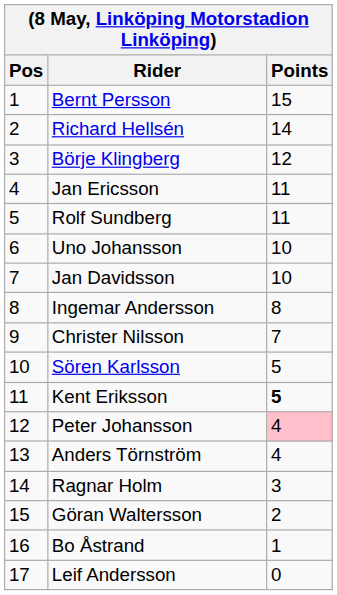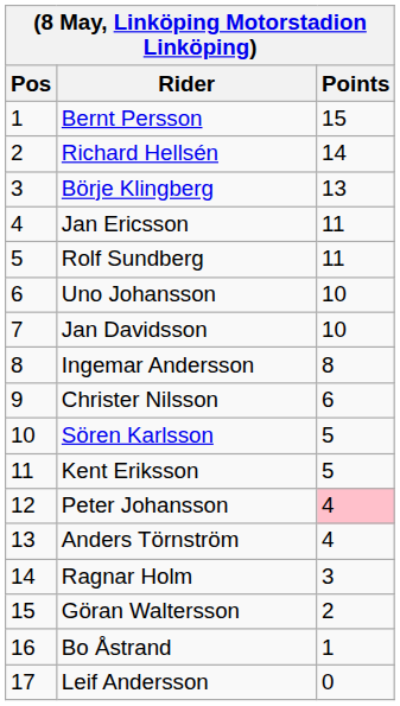Börje Klingberg | Points: 12 -> 13
Christer Nilsson | Points: 7 -> 6
Kent Eriksson | Points: bold -> normal
